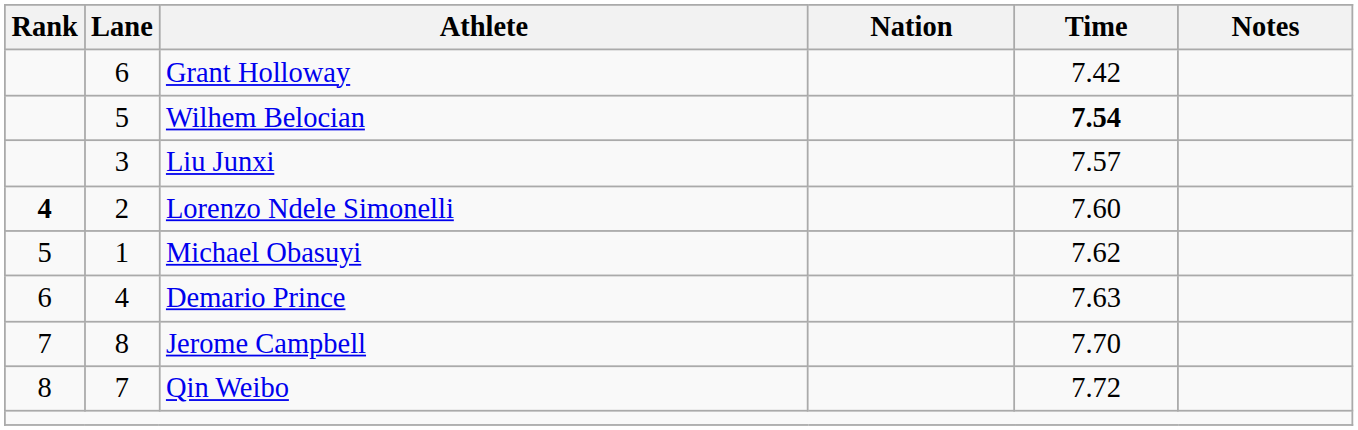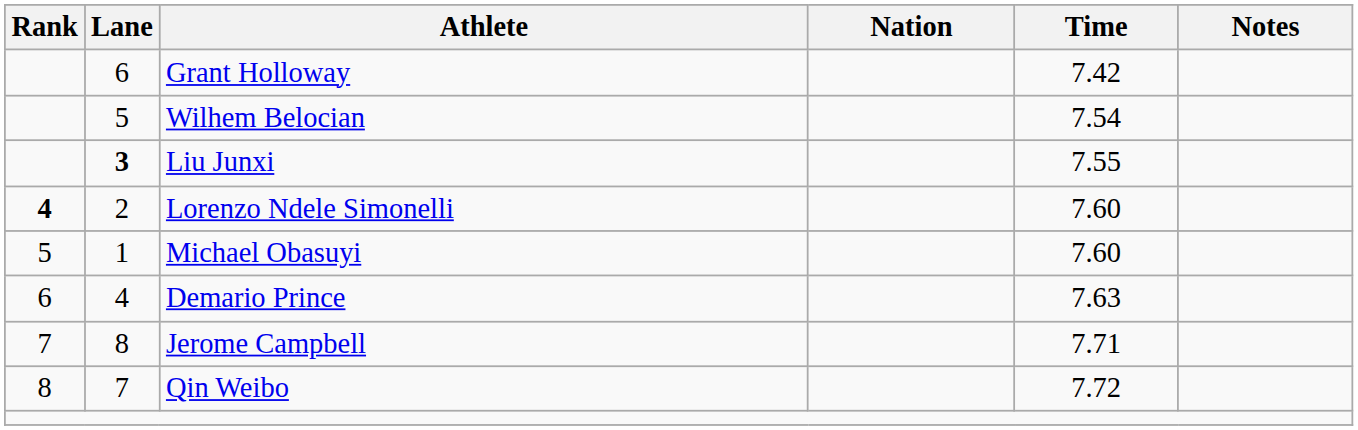Wilhem Belocian | Time: bold -> normal
Liu Junxi | Lane: normal -> bold
Liu Junxi | Time: 7.57 -> 7.55
Michael Obasuyi | Time: 7.62 -> 7.60
Jerome Campbell | Time: 7.70 -> 7.71
